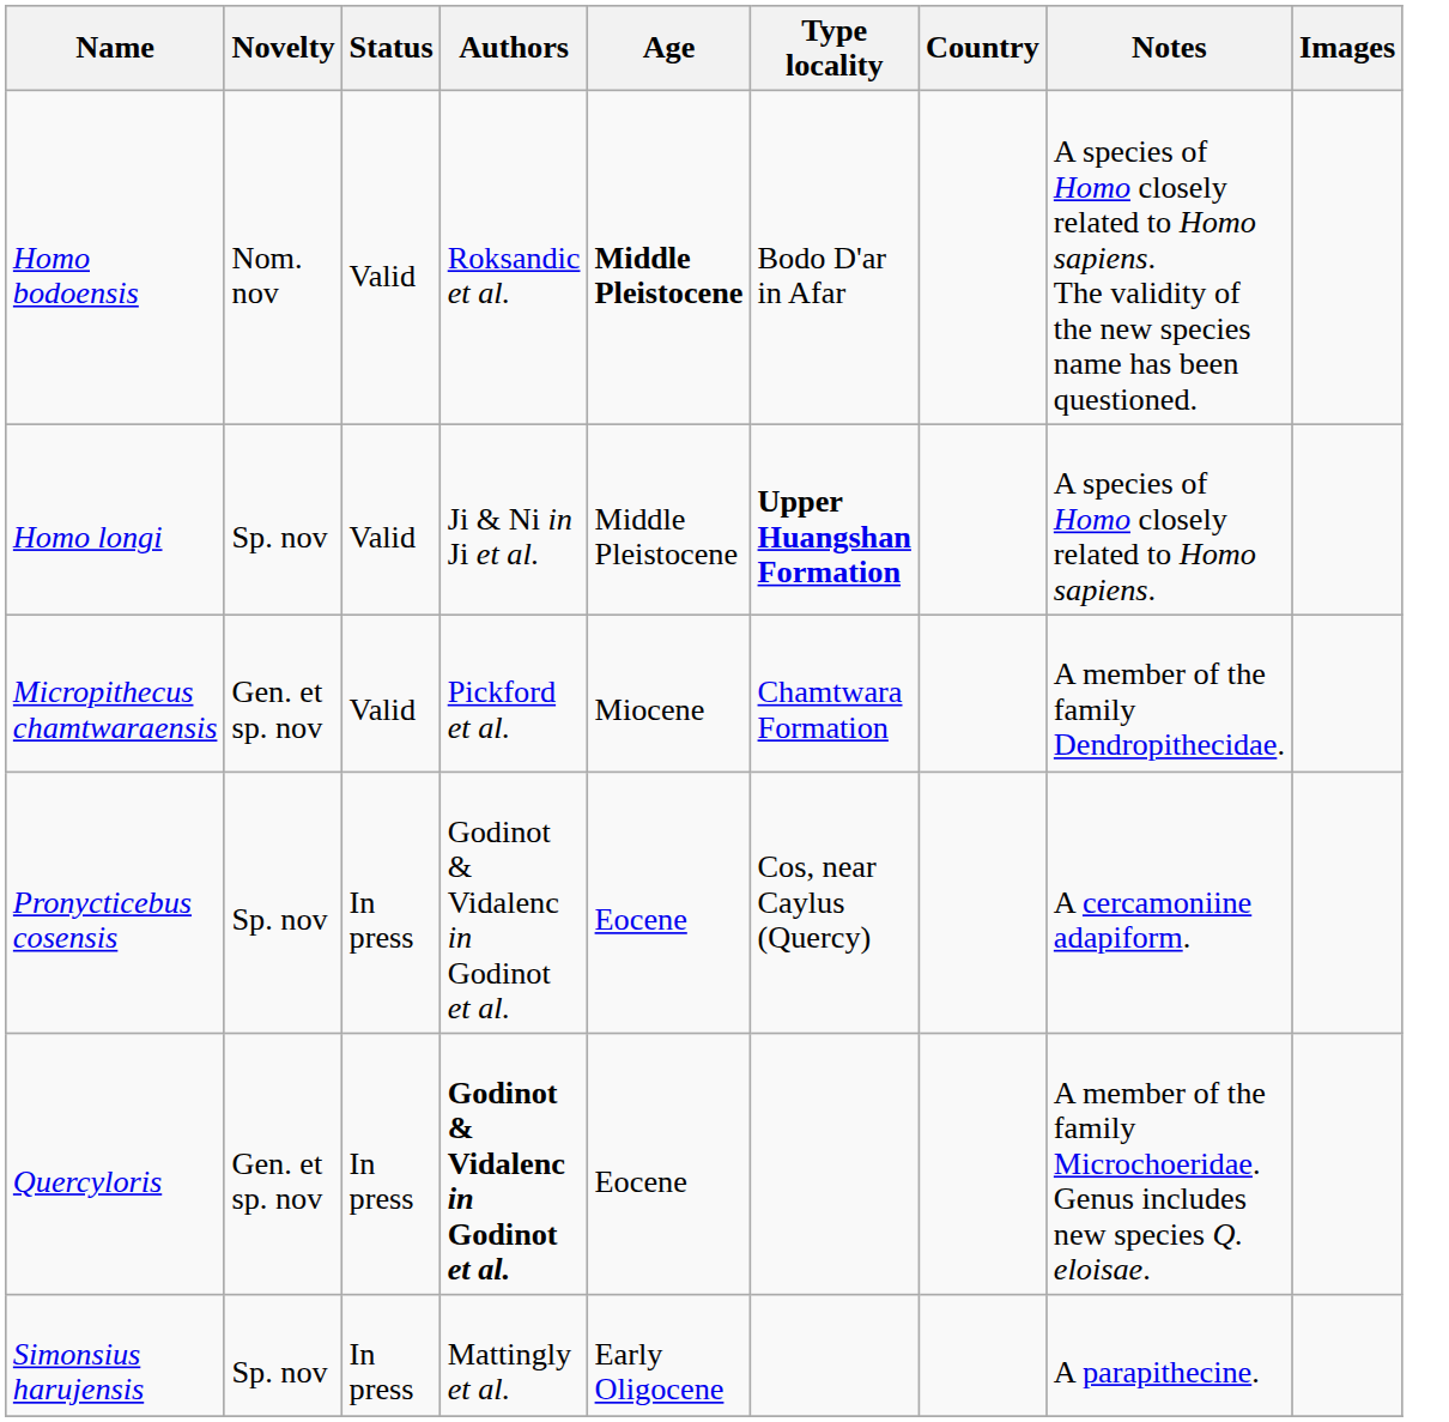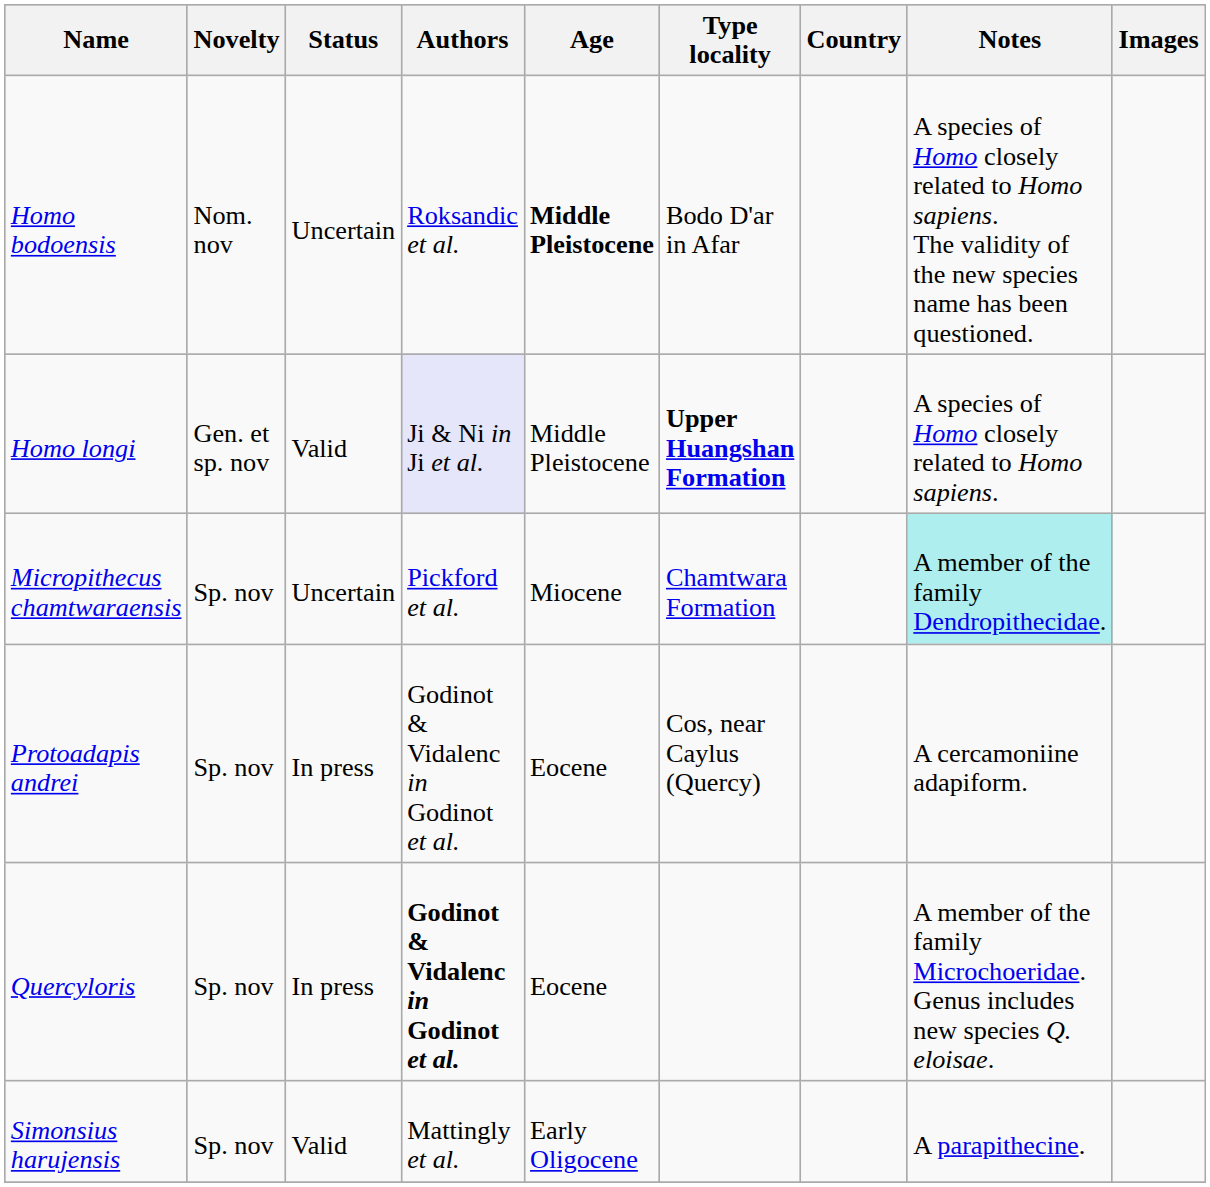Homo bodoensis | Status: Valid -> Uncertain
Homo longi | Novelty: Sp. nov -> Gen. et sp. nov
Homo longi | Authors: no background -> lavender background
Micropithecus chamtwaraensis | Novelty: Gen. et sp. nov -> Sp. nov
Micropithecus chamtwaraensis | Status: Valid -> Uncertain
Micropithecus chamtwaraensis | Notes: no background -> paleturquoise background
- row: Pronycticebus cosensis | Sp. nov | In press | Godinot & Vidalenc in Godinot et al. | Eocene | Cos, near Caylus (Quercy) | A cercamoniine adapiform.
+ row: Protoadapis andrei | Sp. nov | In press | Godinot & Vidalenc in Godinot et al. | Eocene | Cos, near Caylus (Quercy) | A cercamoniine adapiform.
Quercyloris | Novelty: Gen. et sp. nov -> Sp. nov
Simonsius harujensis | Status: In press -> Valid
